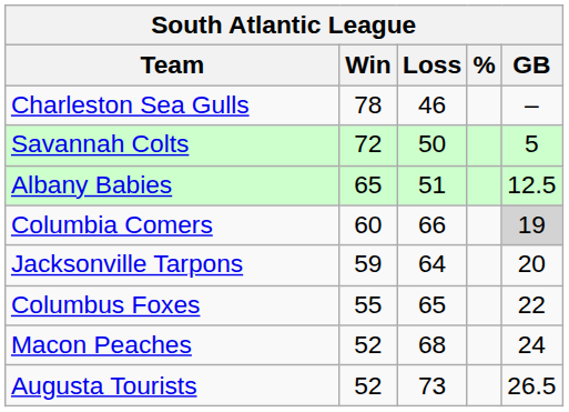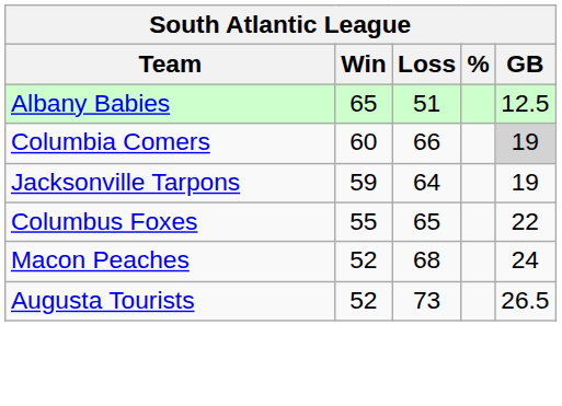- row: Charleston Sea Gulls | 78 | 46 | –
- row: Savannah Colts | 72 | 50 | 5
Jacksonville Tarpons | GB: 20 -> 19
